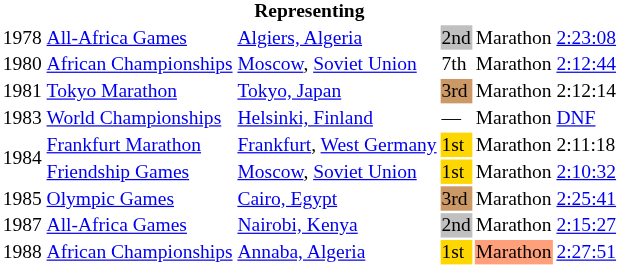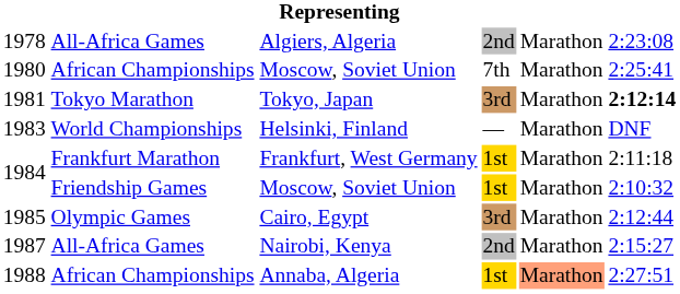1980 | column 6: 2:12:44 -> 2:25:41
1981 | column 6: normal -> bold
1985 | column 6: 2:25:41 -> 2:12:44
